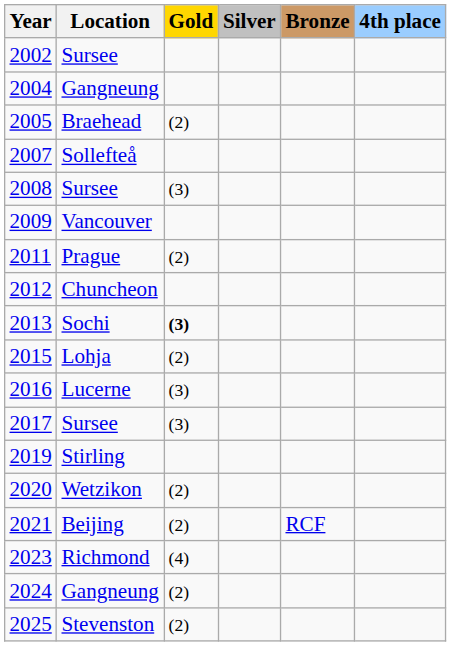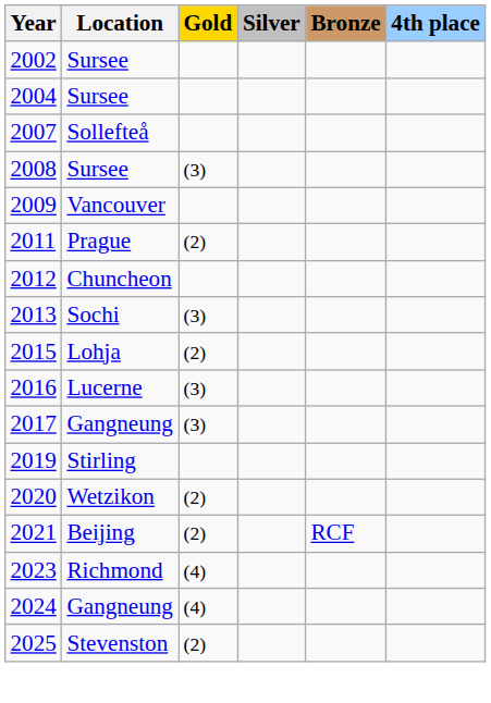2004 | Location: Gangneung -> Sursee
- row: 2005 | Braehead | (2)
2013 | Gold: bold -> normal
2017 | Location: Sursee -> Gangneung
2024 | Gold: (2) -> (4)
